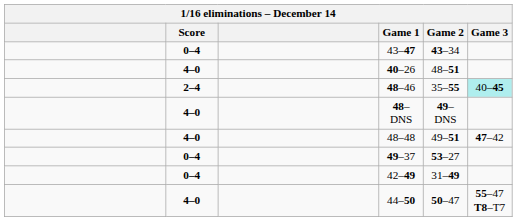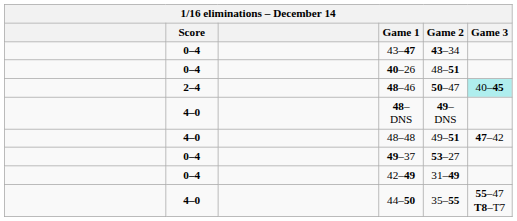40–26 | Score: 4–0 -> 0–4
48–46 | Game 2: 35–55 -> 50–47
44–50 | Game 2: 50–47 -> 35–55
